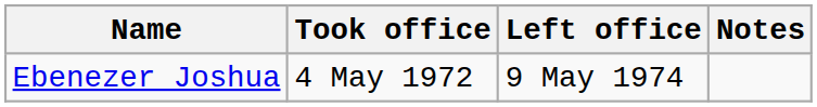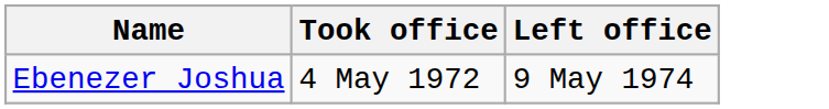- column: Notes
